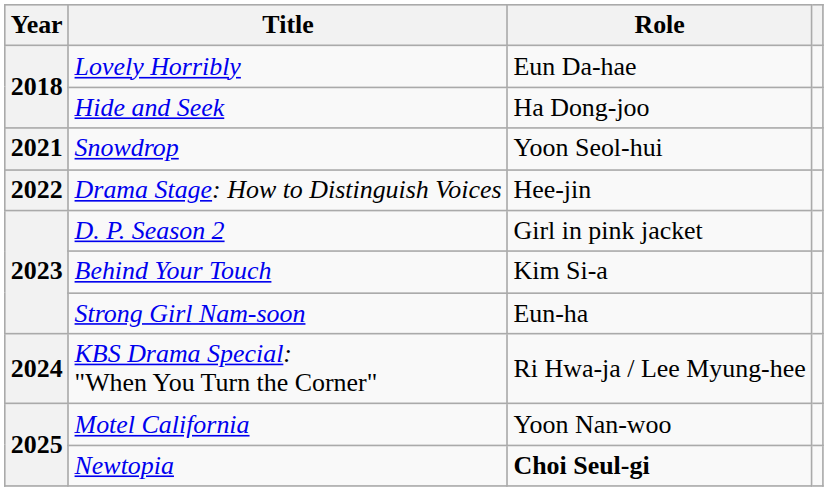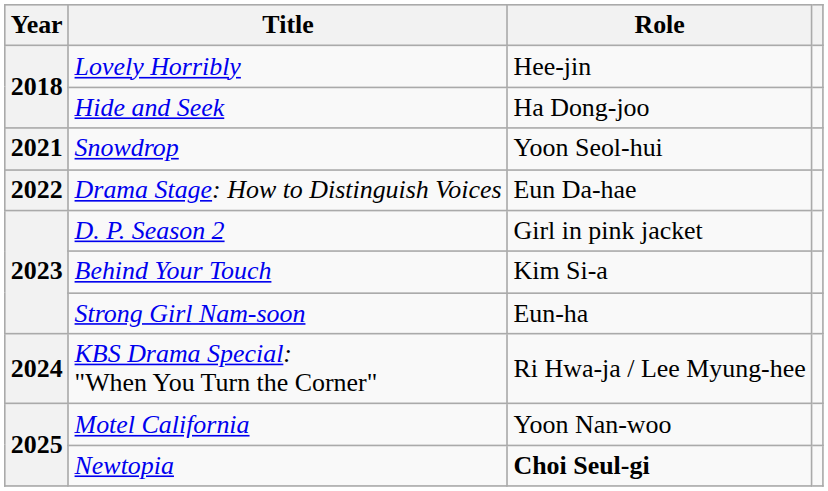Lovely Horribly | Role: Eun Da-hae -> Hee-jin
Drama Stage: How to Distinguish Voices | Role: Hee-jin -> Eun Da-hae
